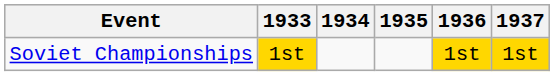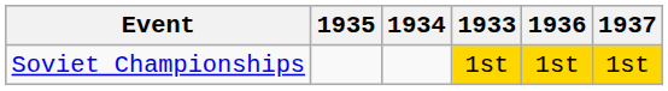columns swapped: 1933 <-> 1935
